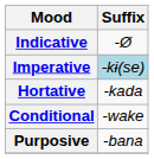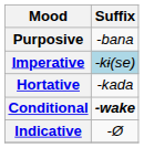rows swapped: Indicative <-> Purposive
Conditional | Suffix: normal -> bold
